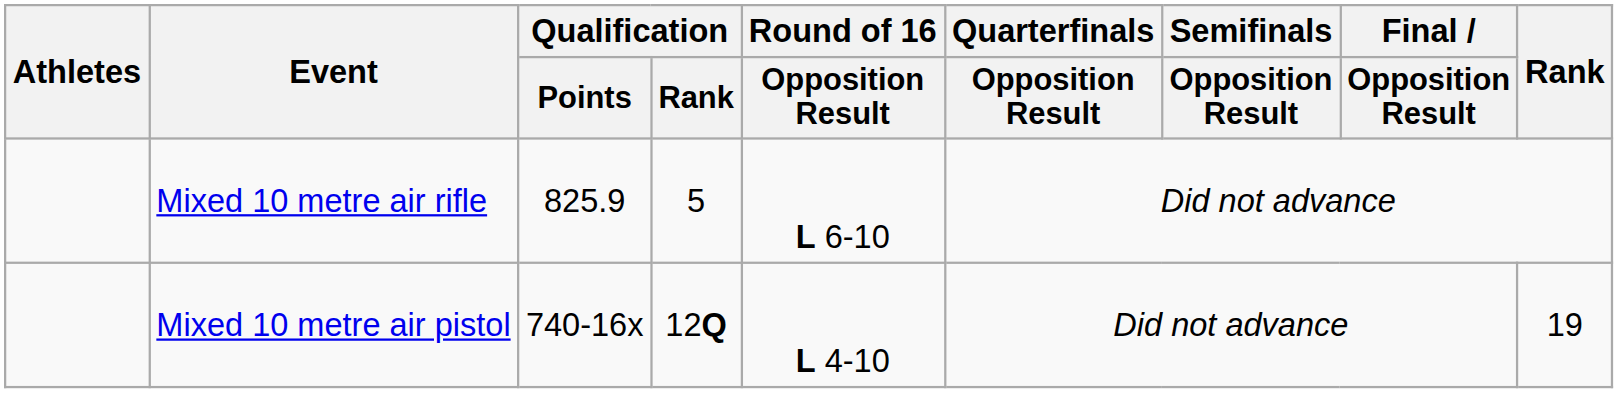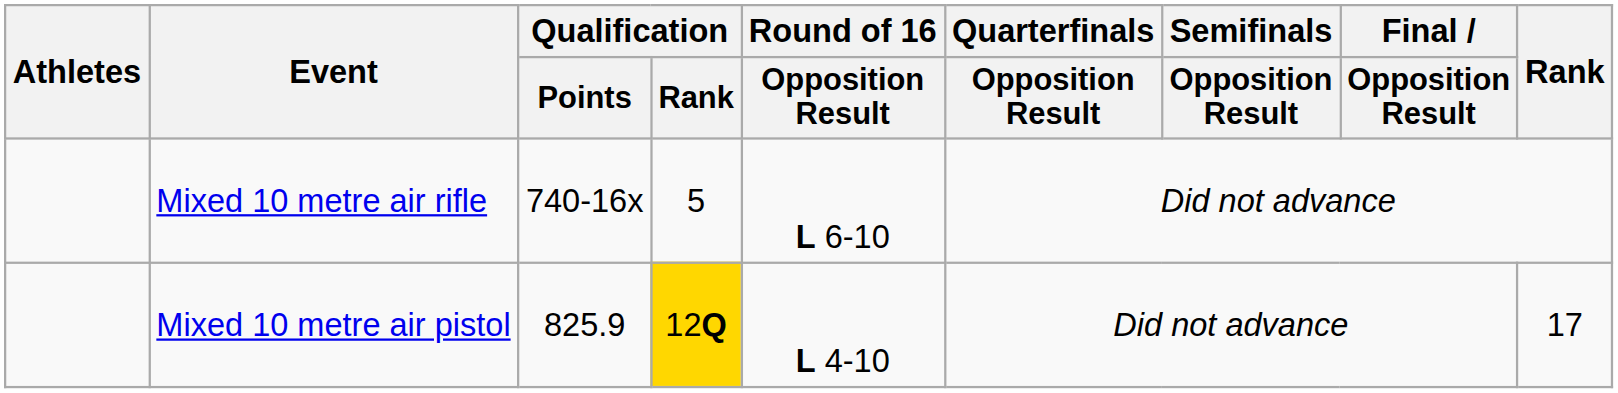Mixed 10 metre air rifle | Qualification / Points: 825.9 -> 740-16x
Mixed 10 metre air pistol | Qualification / Points: 740-16x -> 825.9
Mixed 10 metre air pistol | Qualification / Rank: no background -> gold background
Mixed 10 metre air pistol | Rank: 19 -> 17
